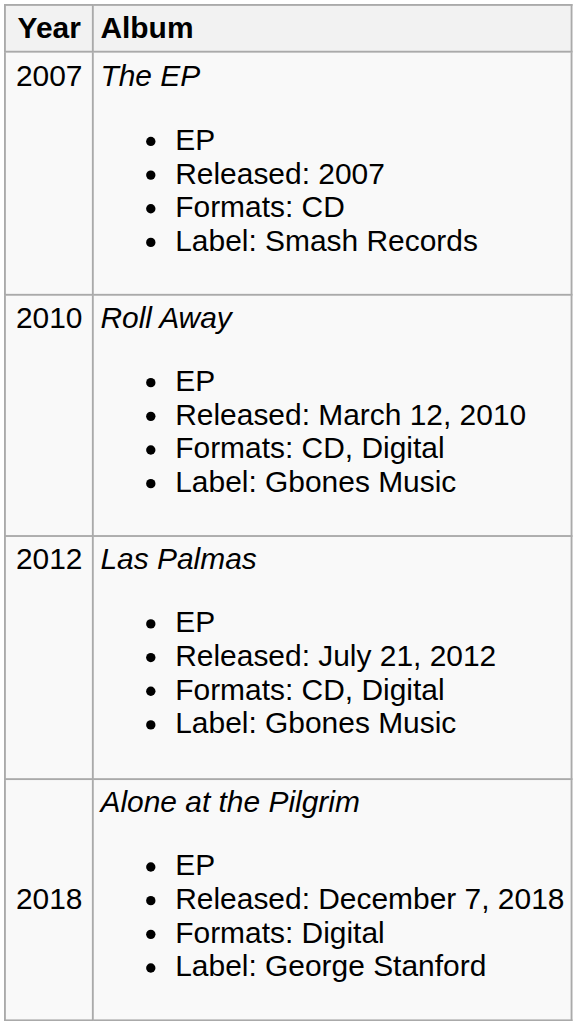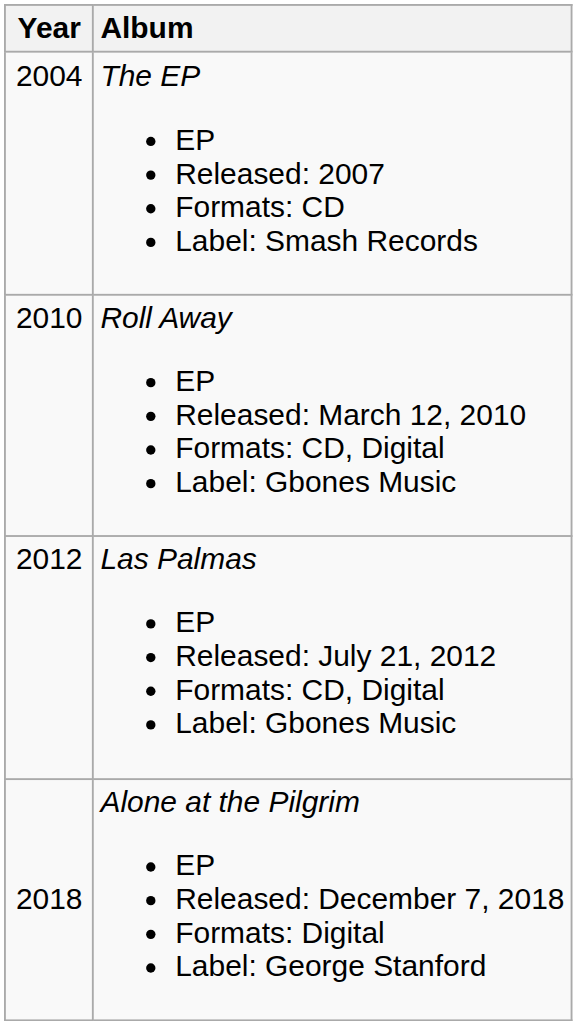The EP EP Released: 2007 Formats: CD Label: Smash Records | Year: 2007 -> 2004
